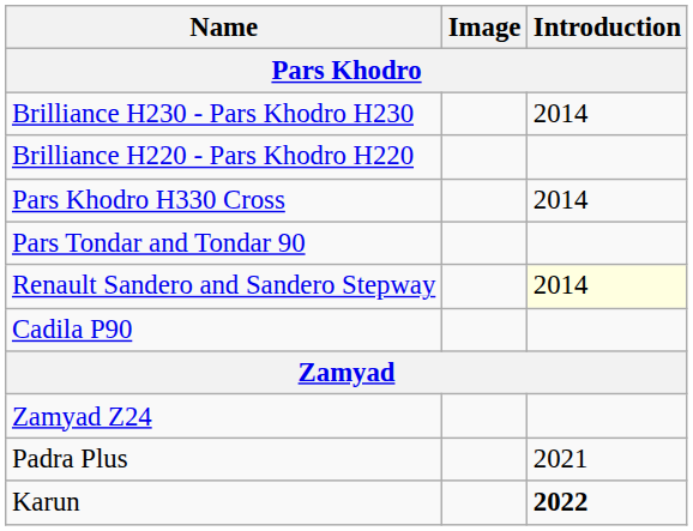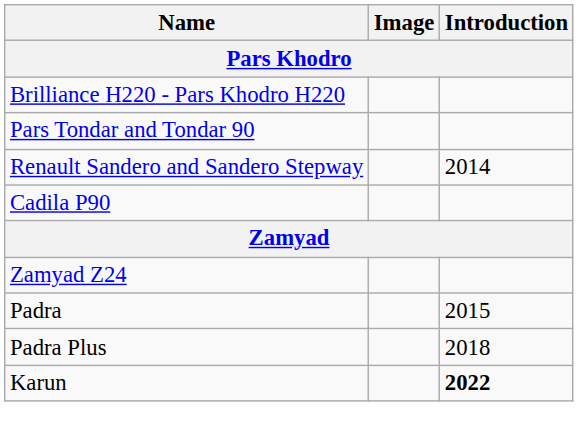- row: Brilliance H230 - Pars Khodro H230 | 2014
- row: Pars Khodro H330 Cross | 2014
Renault Sandero and Sandero Stepway | Introduction: lightyellow background -> no background
+ row: Padra | 2015
Padra Plus | Introduction: 2021 -> 2018
